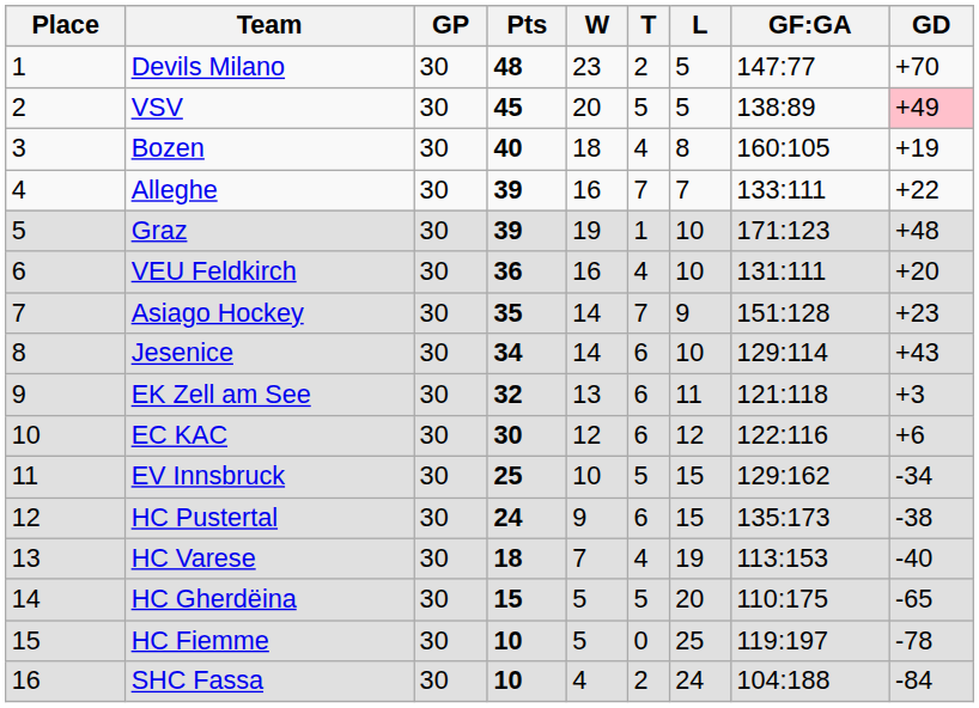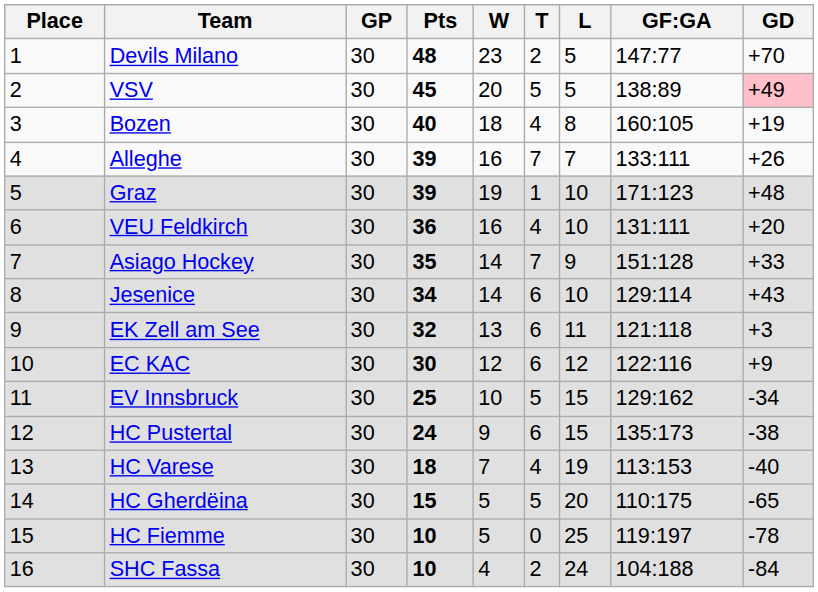Alleghe | GD: +22 -> +26
Asiago Hockey | GD: +23 -> +33
EC KAC | GD: +6 -> +9
